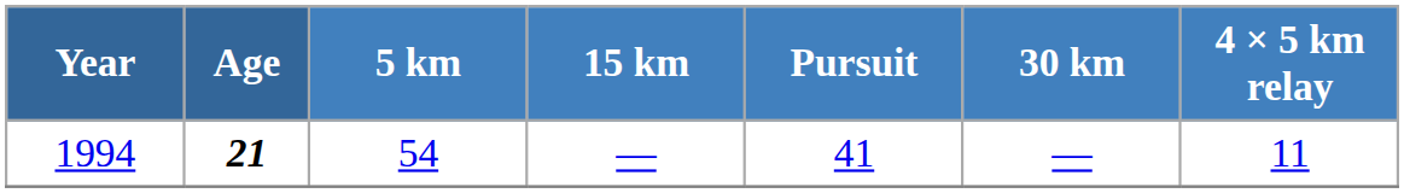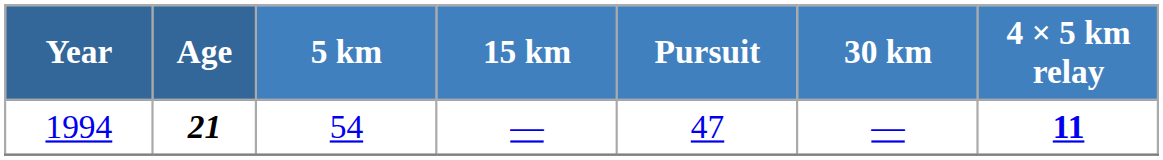1994 | Pursuit: 41 -> 47
1994 | 4 × 5 km relay: normal -> bold
